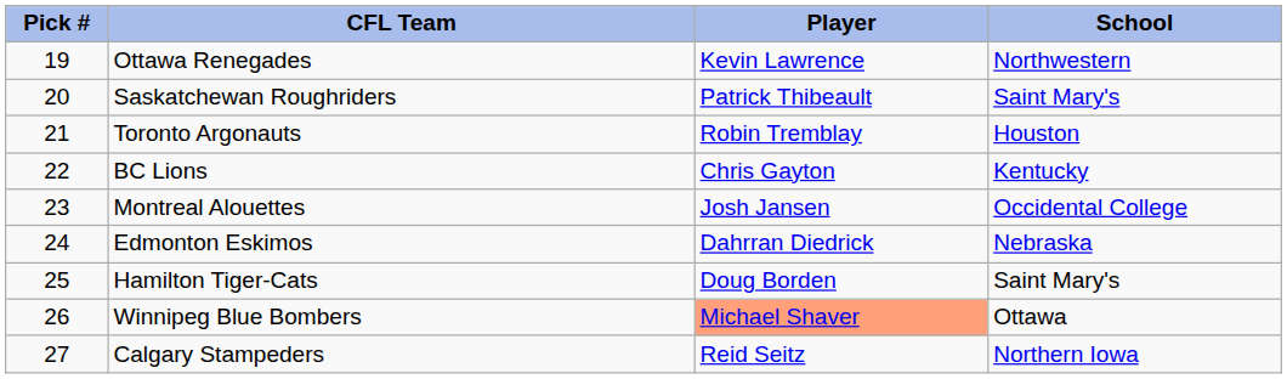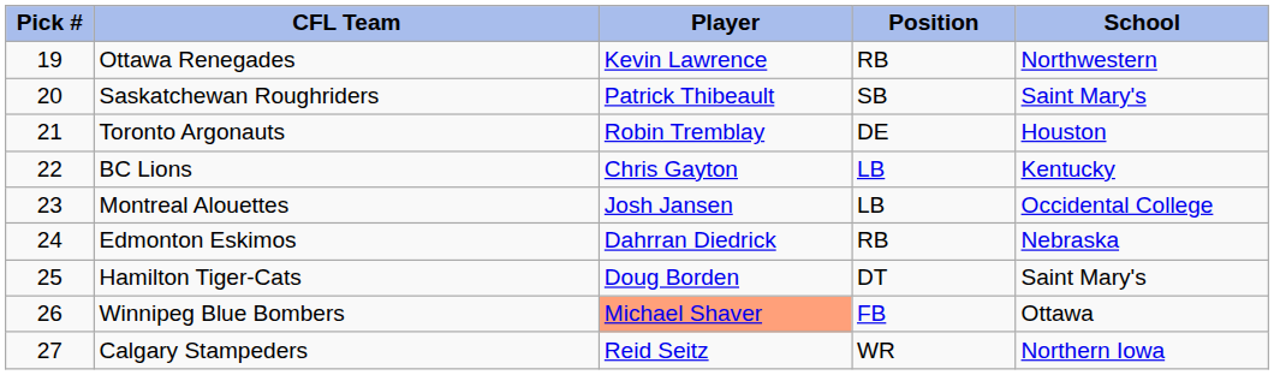+ column: Position | RB | SB | DE | LB | LB | RB | DT | FB | WR
